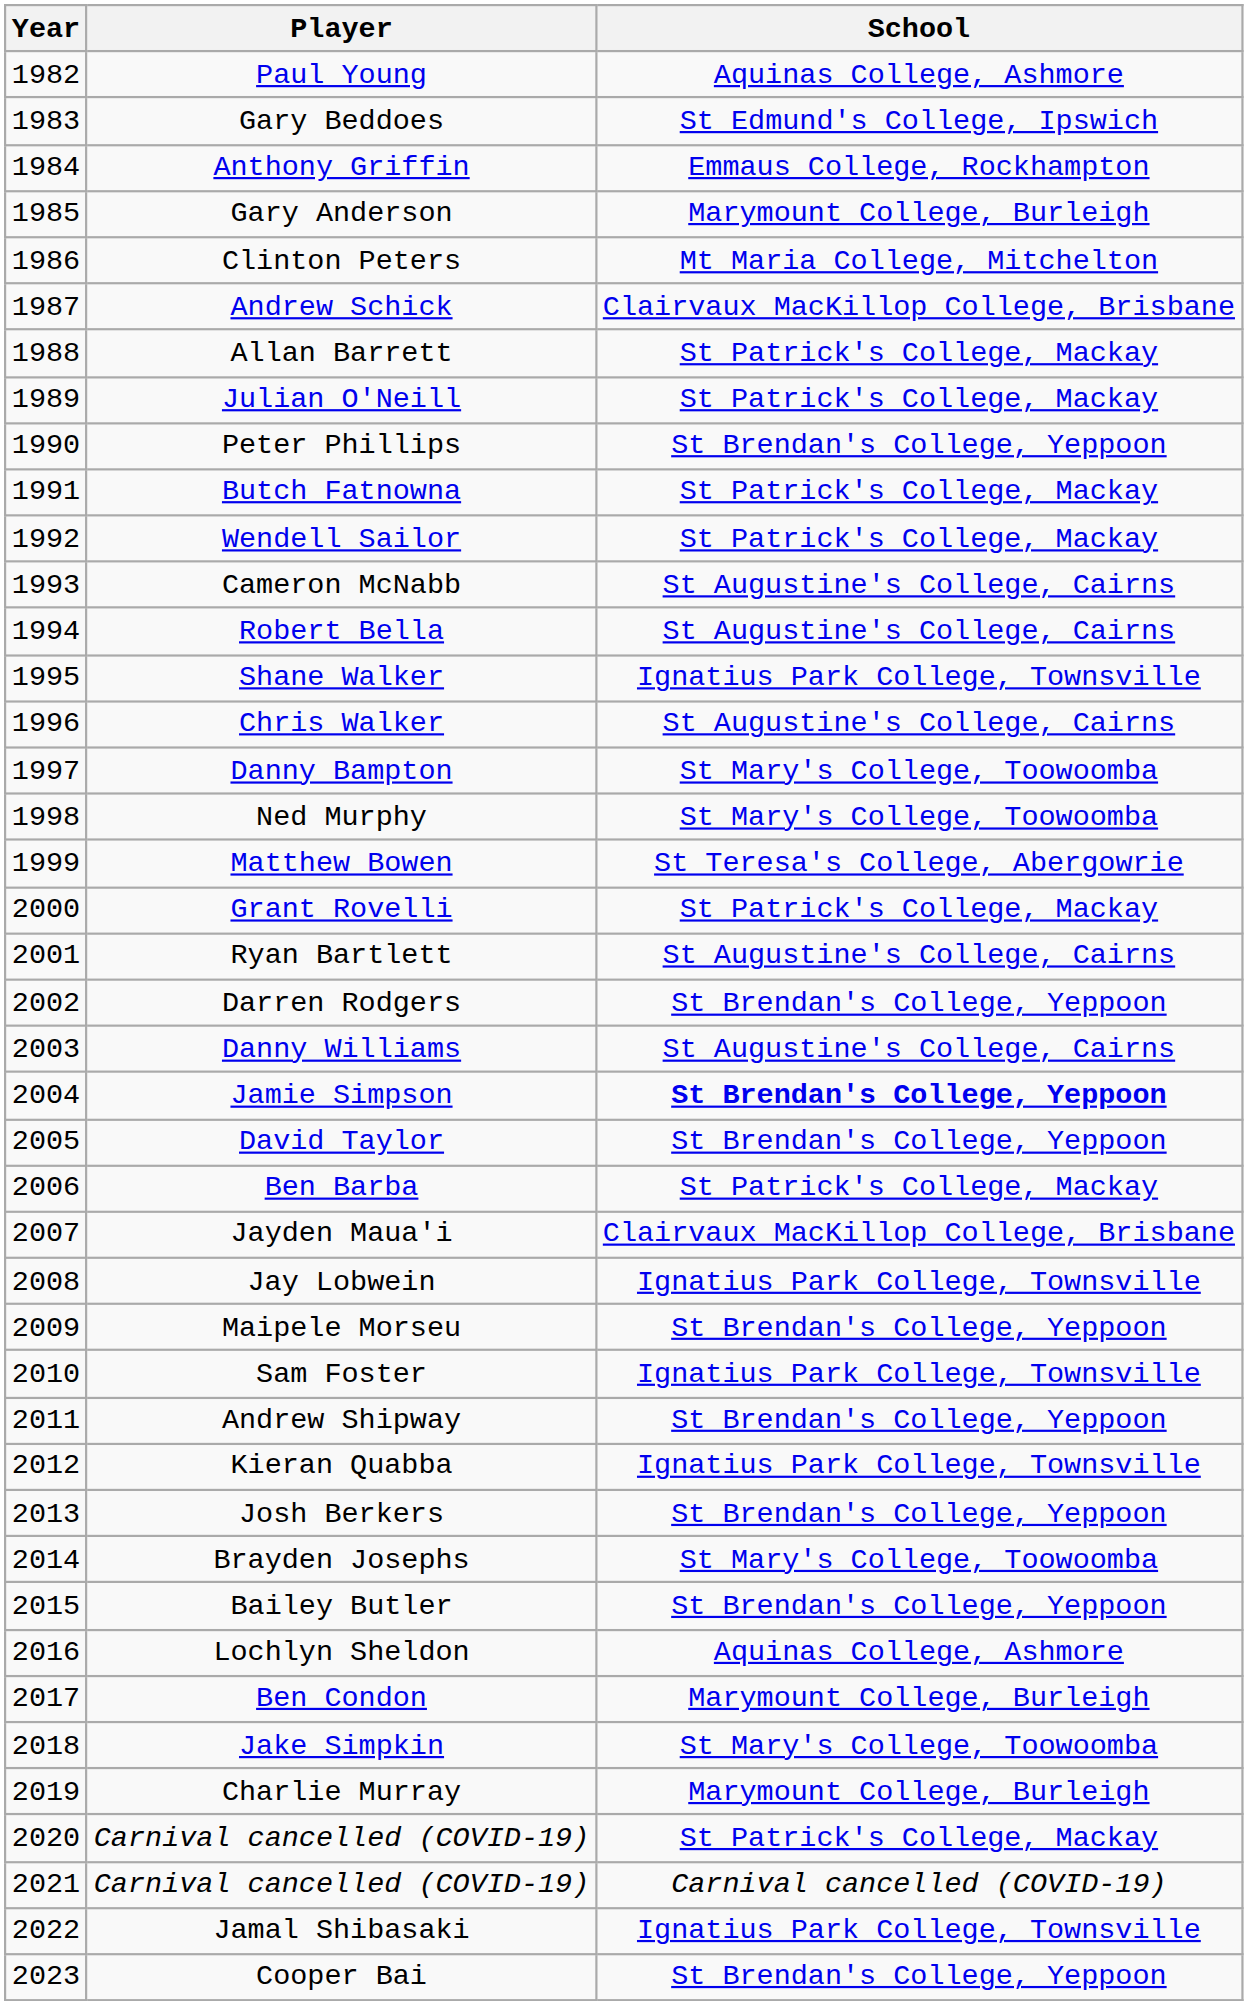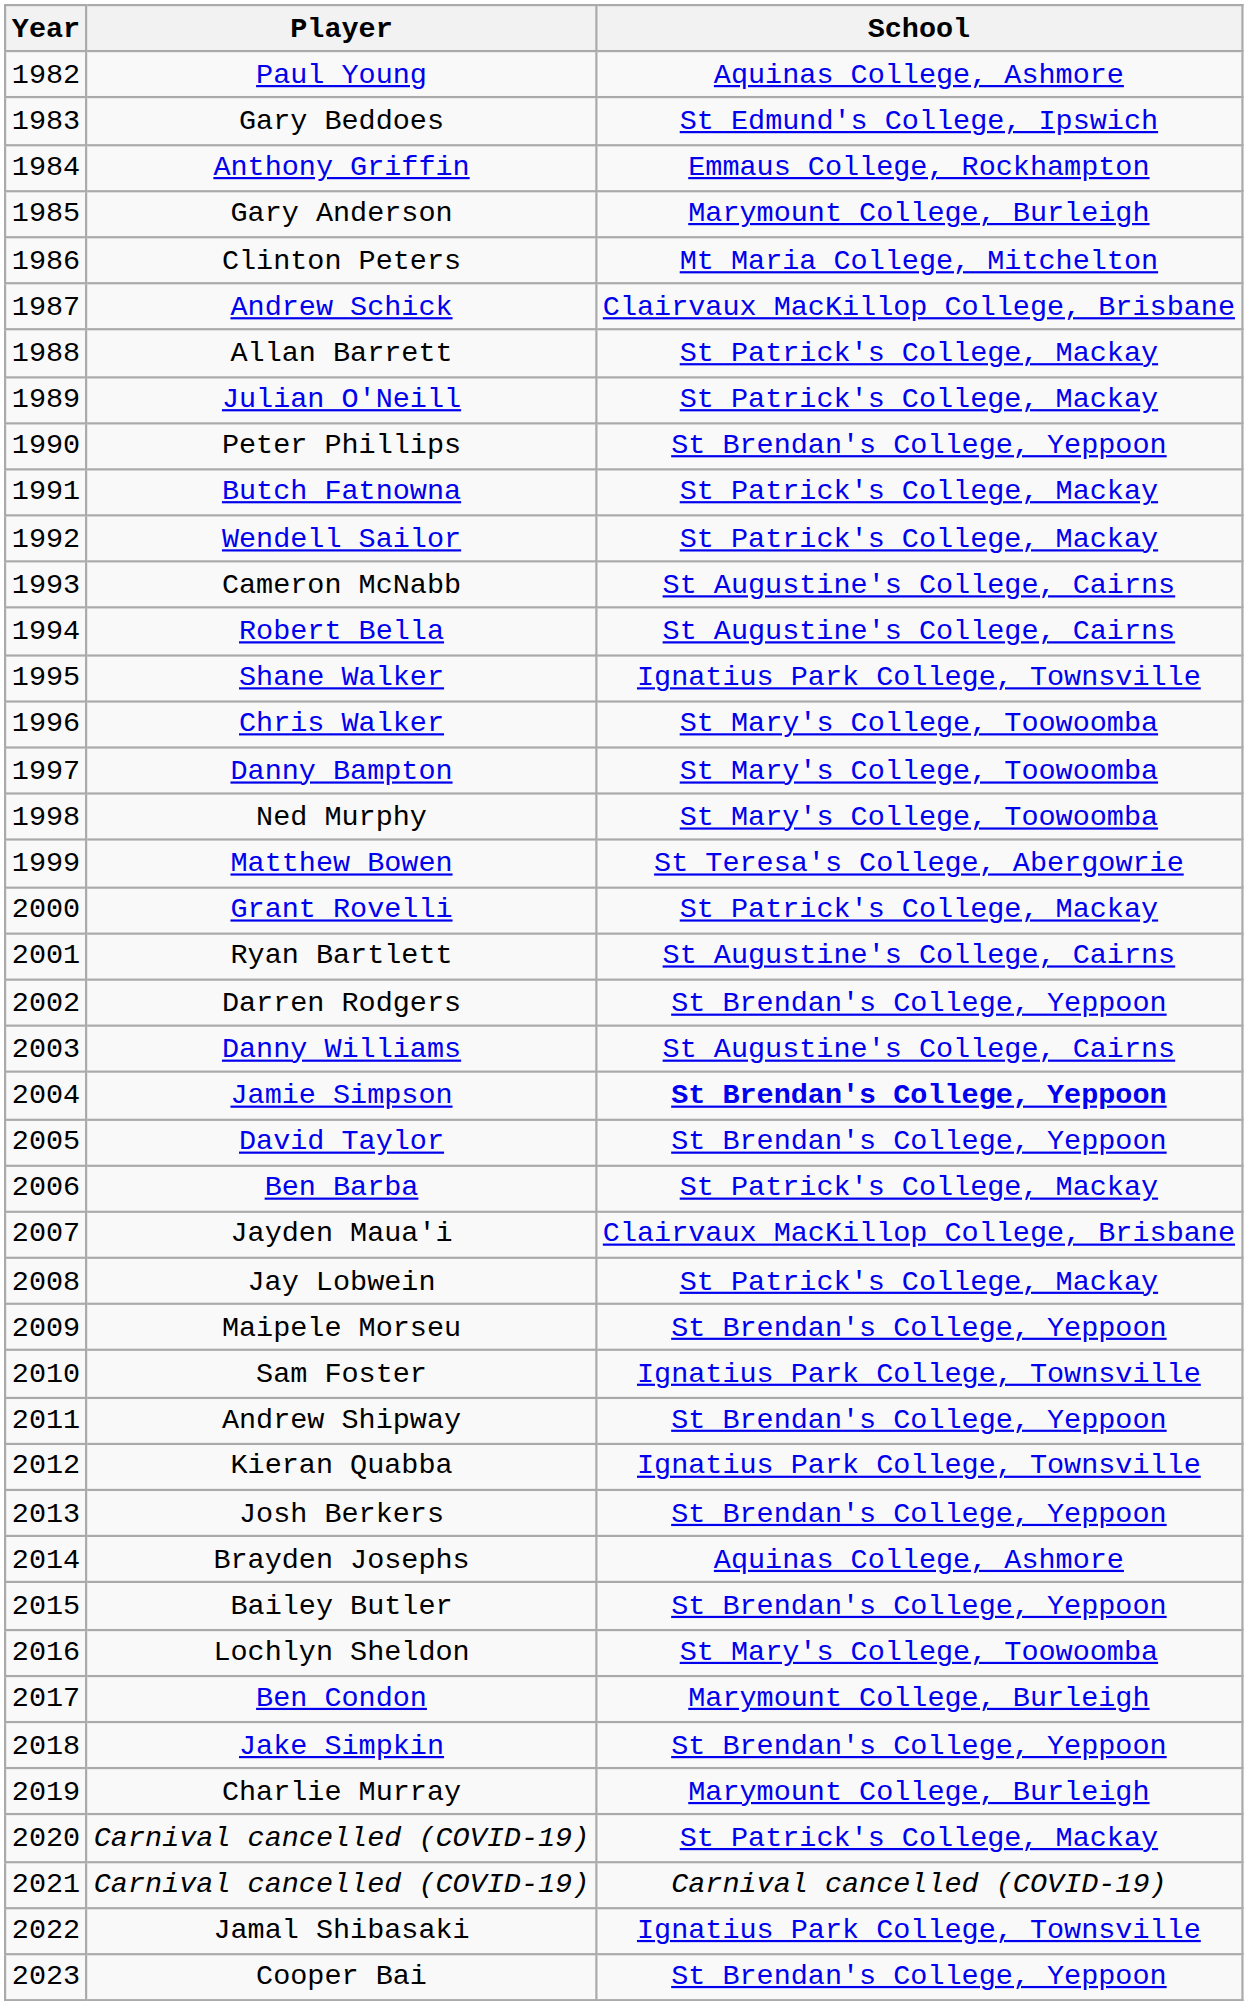Chris Walker | School: St Augustine's College, Cairns -> St Mary's College, Toowoomba
Jay Lobwein | School: Ignatius Park College, Townsville -> St Patrick's College, Mackay
Brayden Josephs | School: St Mary's College, Toowoomba -> Aquinas College, Ashmore
Lochlyn Sheldon | School: Aquinas College, Ashmore -> St Mary's College, Toowoomba
Jake Simpkin | School: St Mary's College, Toowoomba -> St Brendan's College, Yeppoon
